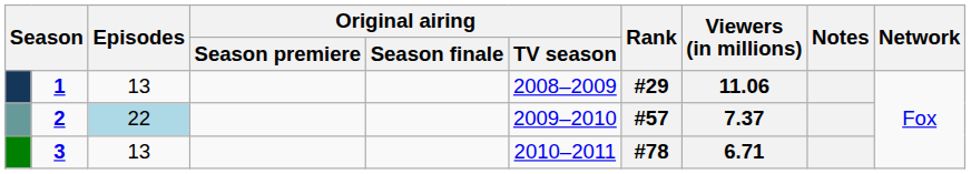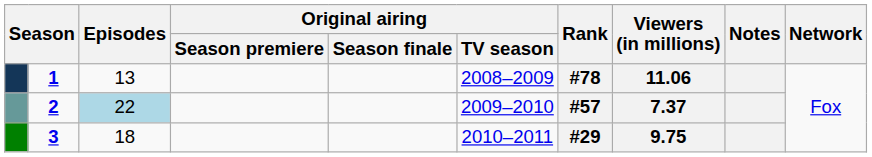1 | Rank: #29 -> #78
3 | Episodes: 13 -> 18
3 | Rank: #78 -> #29
3 | Viewers (in millions): 6.71 -> 9.75
